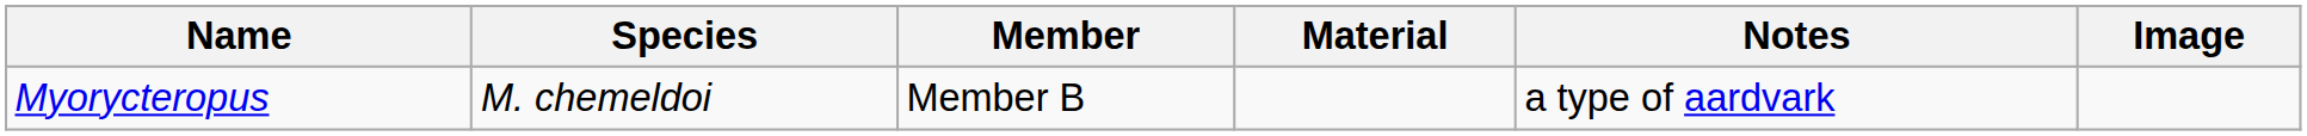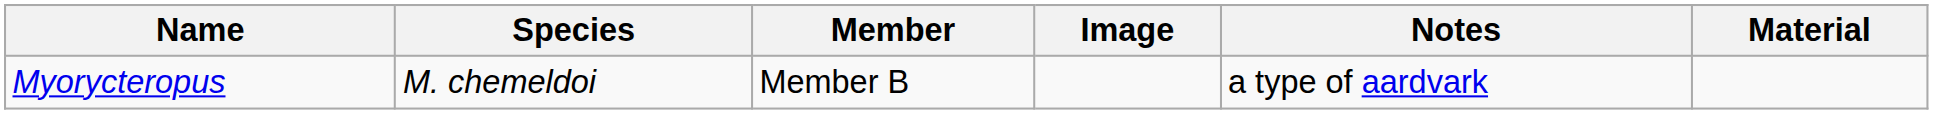columns swapped: Material <-> Image
